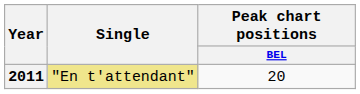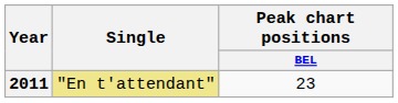2011 | Peak chart positions / BEL: 20 -> 23
